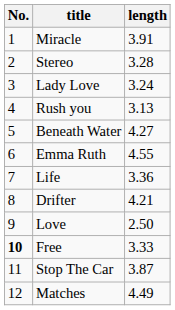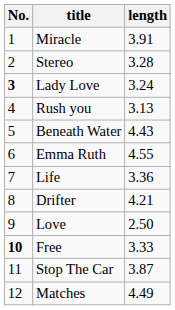Lady Love | No.: normal -> bold
Beneath Water | length: 4.27 -> 4.43
